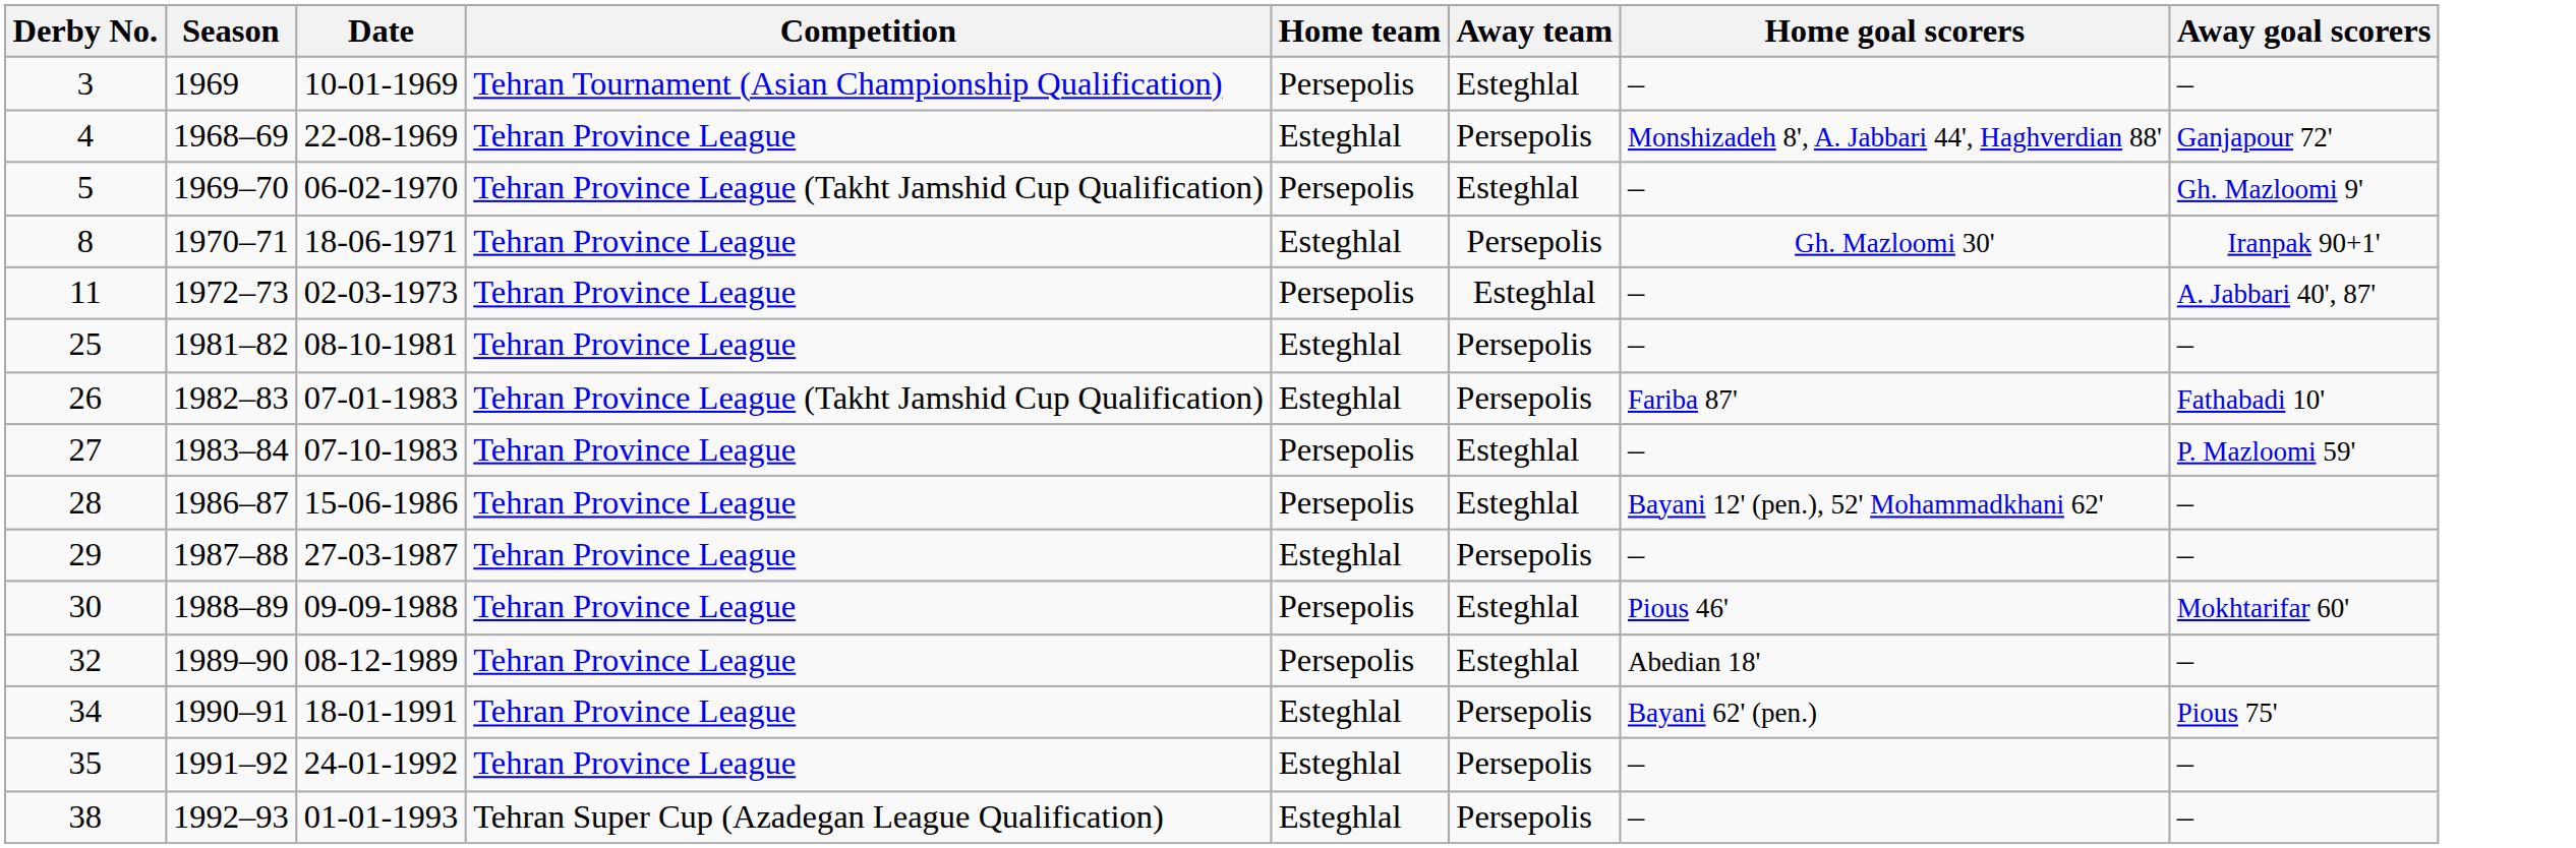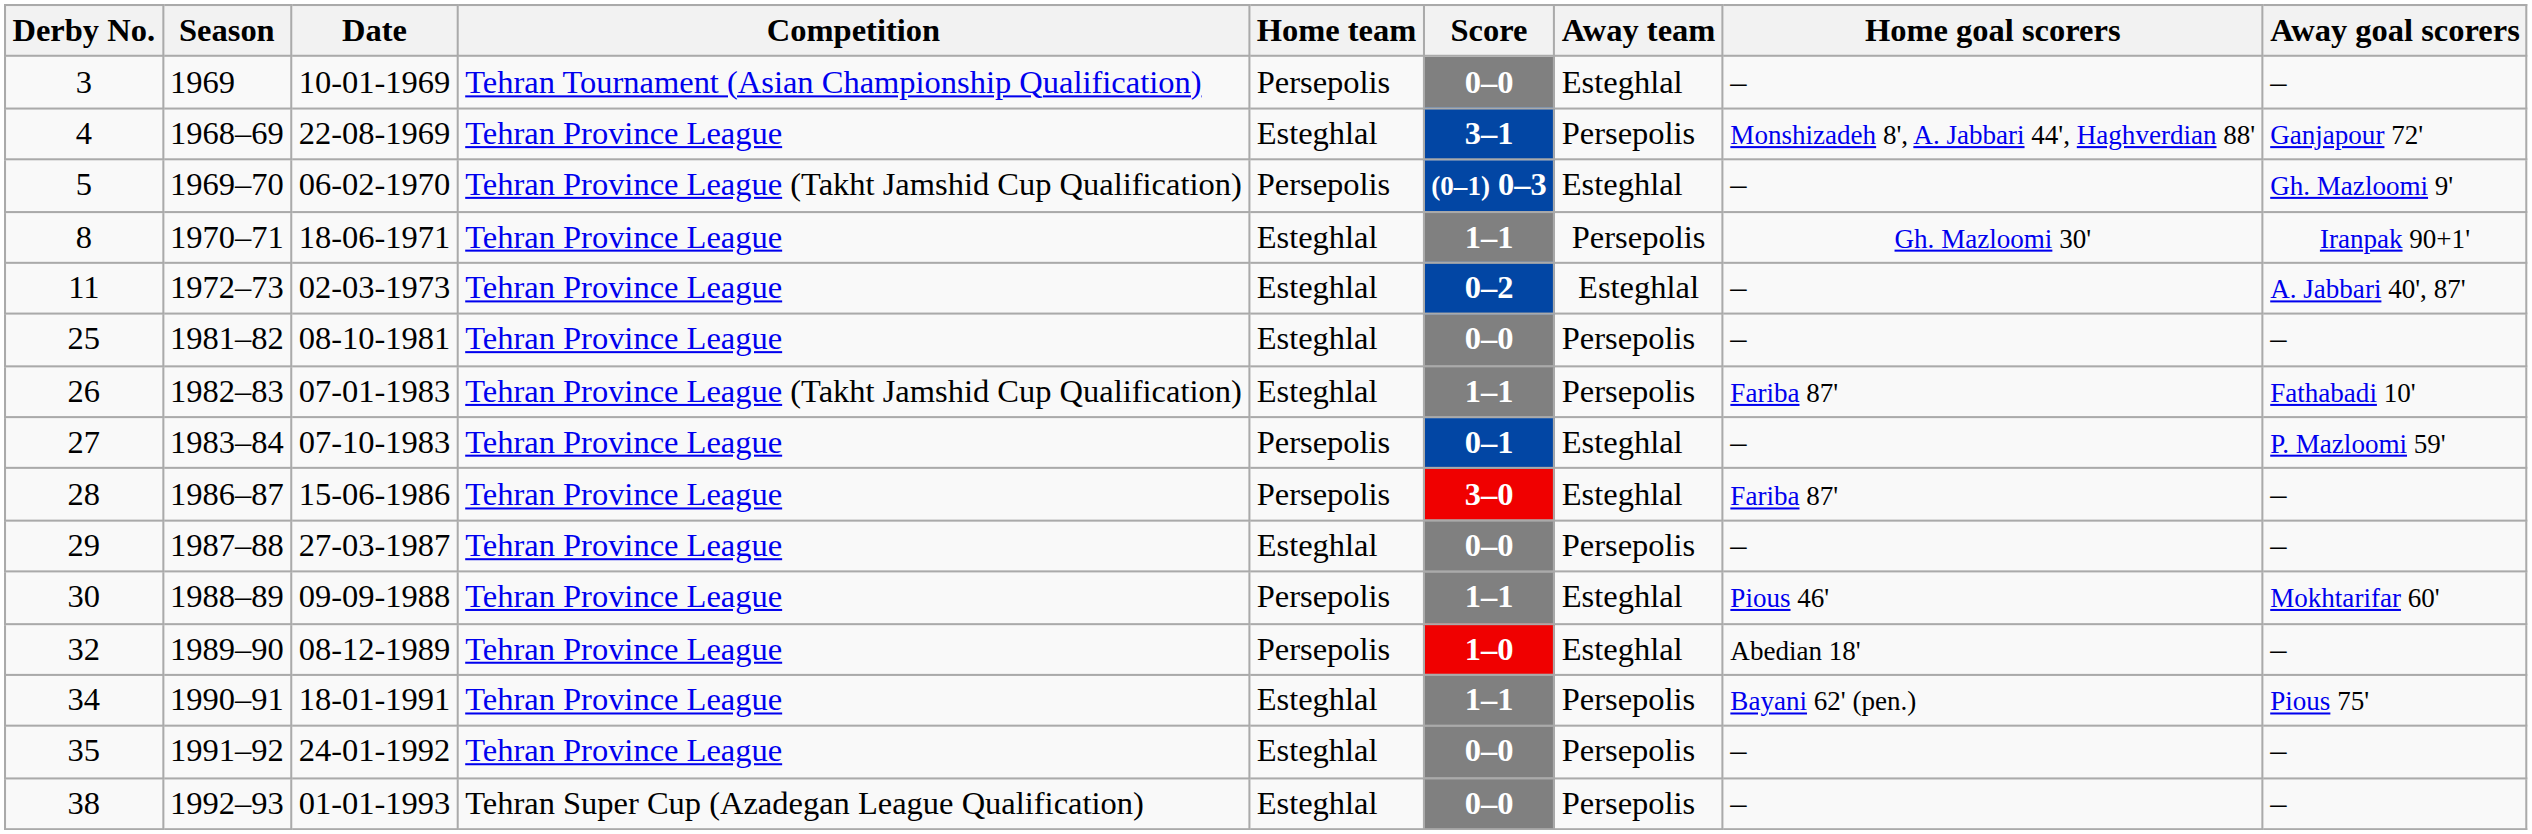+ column: Score | 0–0 | 3–1 | (0–1) 0–3 | 1–1 | 0–2 | 0–0 | 1–1 | 0–1 | 3–0 | 0–0 | 1–1 | 1–0 | 1–1 | 0–0 | 0–0
11 | Home team: Persepolis -> Esteghlal
28 | Home goal scorers: Bayani 12' (pen.), 52' Mohammadkhani 62' -> Fariba 87'
